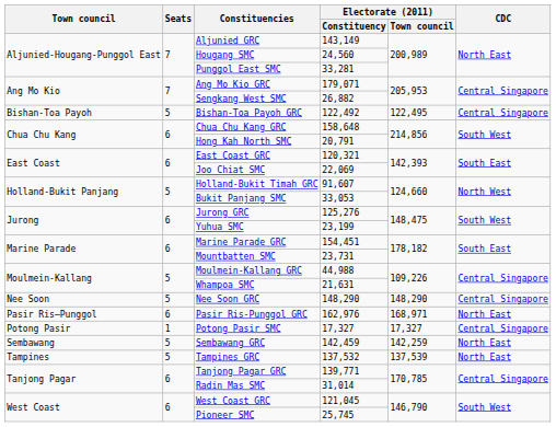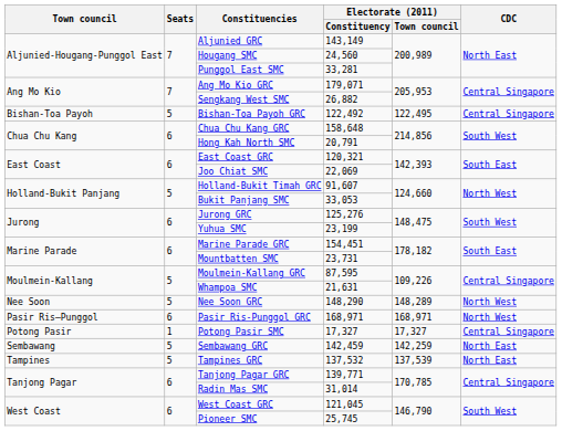Moulmein-Kallang GRC | Electorate (2011) / Constituency: 44,988 -> 87,595
Nee Soon GRC | Electorate (2011) / Town council: 148,290 -> 148,289
Nee Soon GRC | CDC: Central Singapore -> North West
Pasir Ris-Punggol GRC | Electorate (2011) / Constituency: 162,976 -> 168,971
Pasir Ris-Punggol GRC | CDC: North East -> North West
